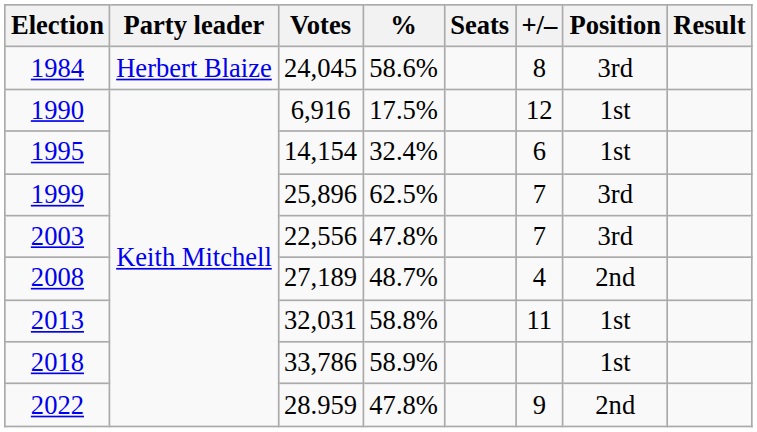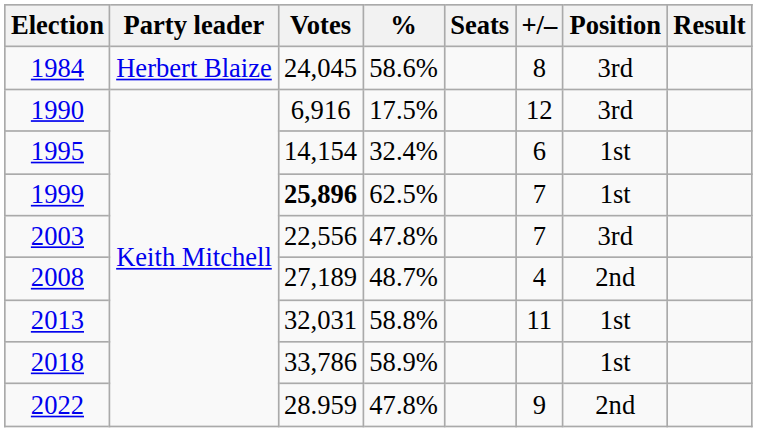1990 | Position: 1st -> 3rd
1999 | Votes: normal -> bold
1999 | Position: 3rd -> 1st
